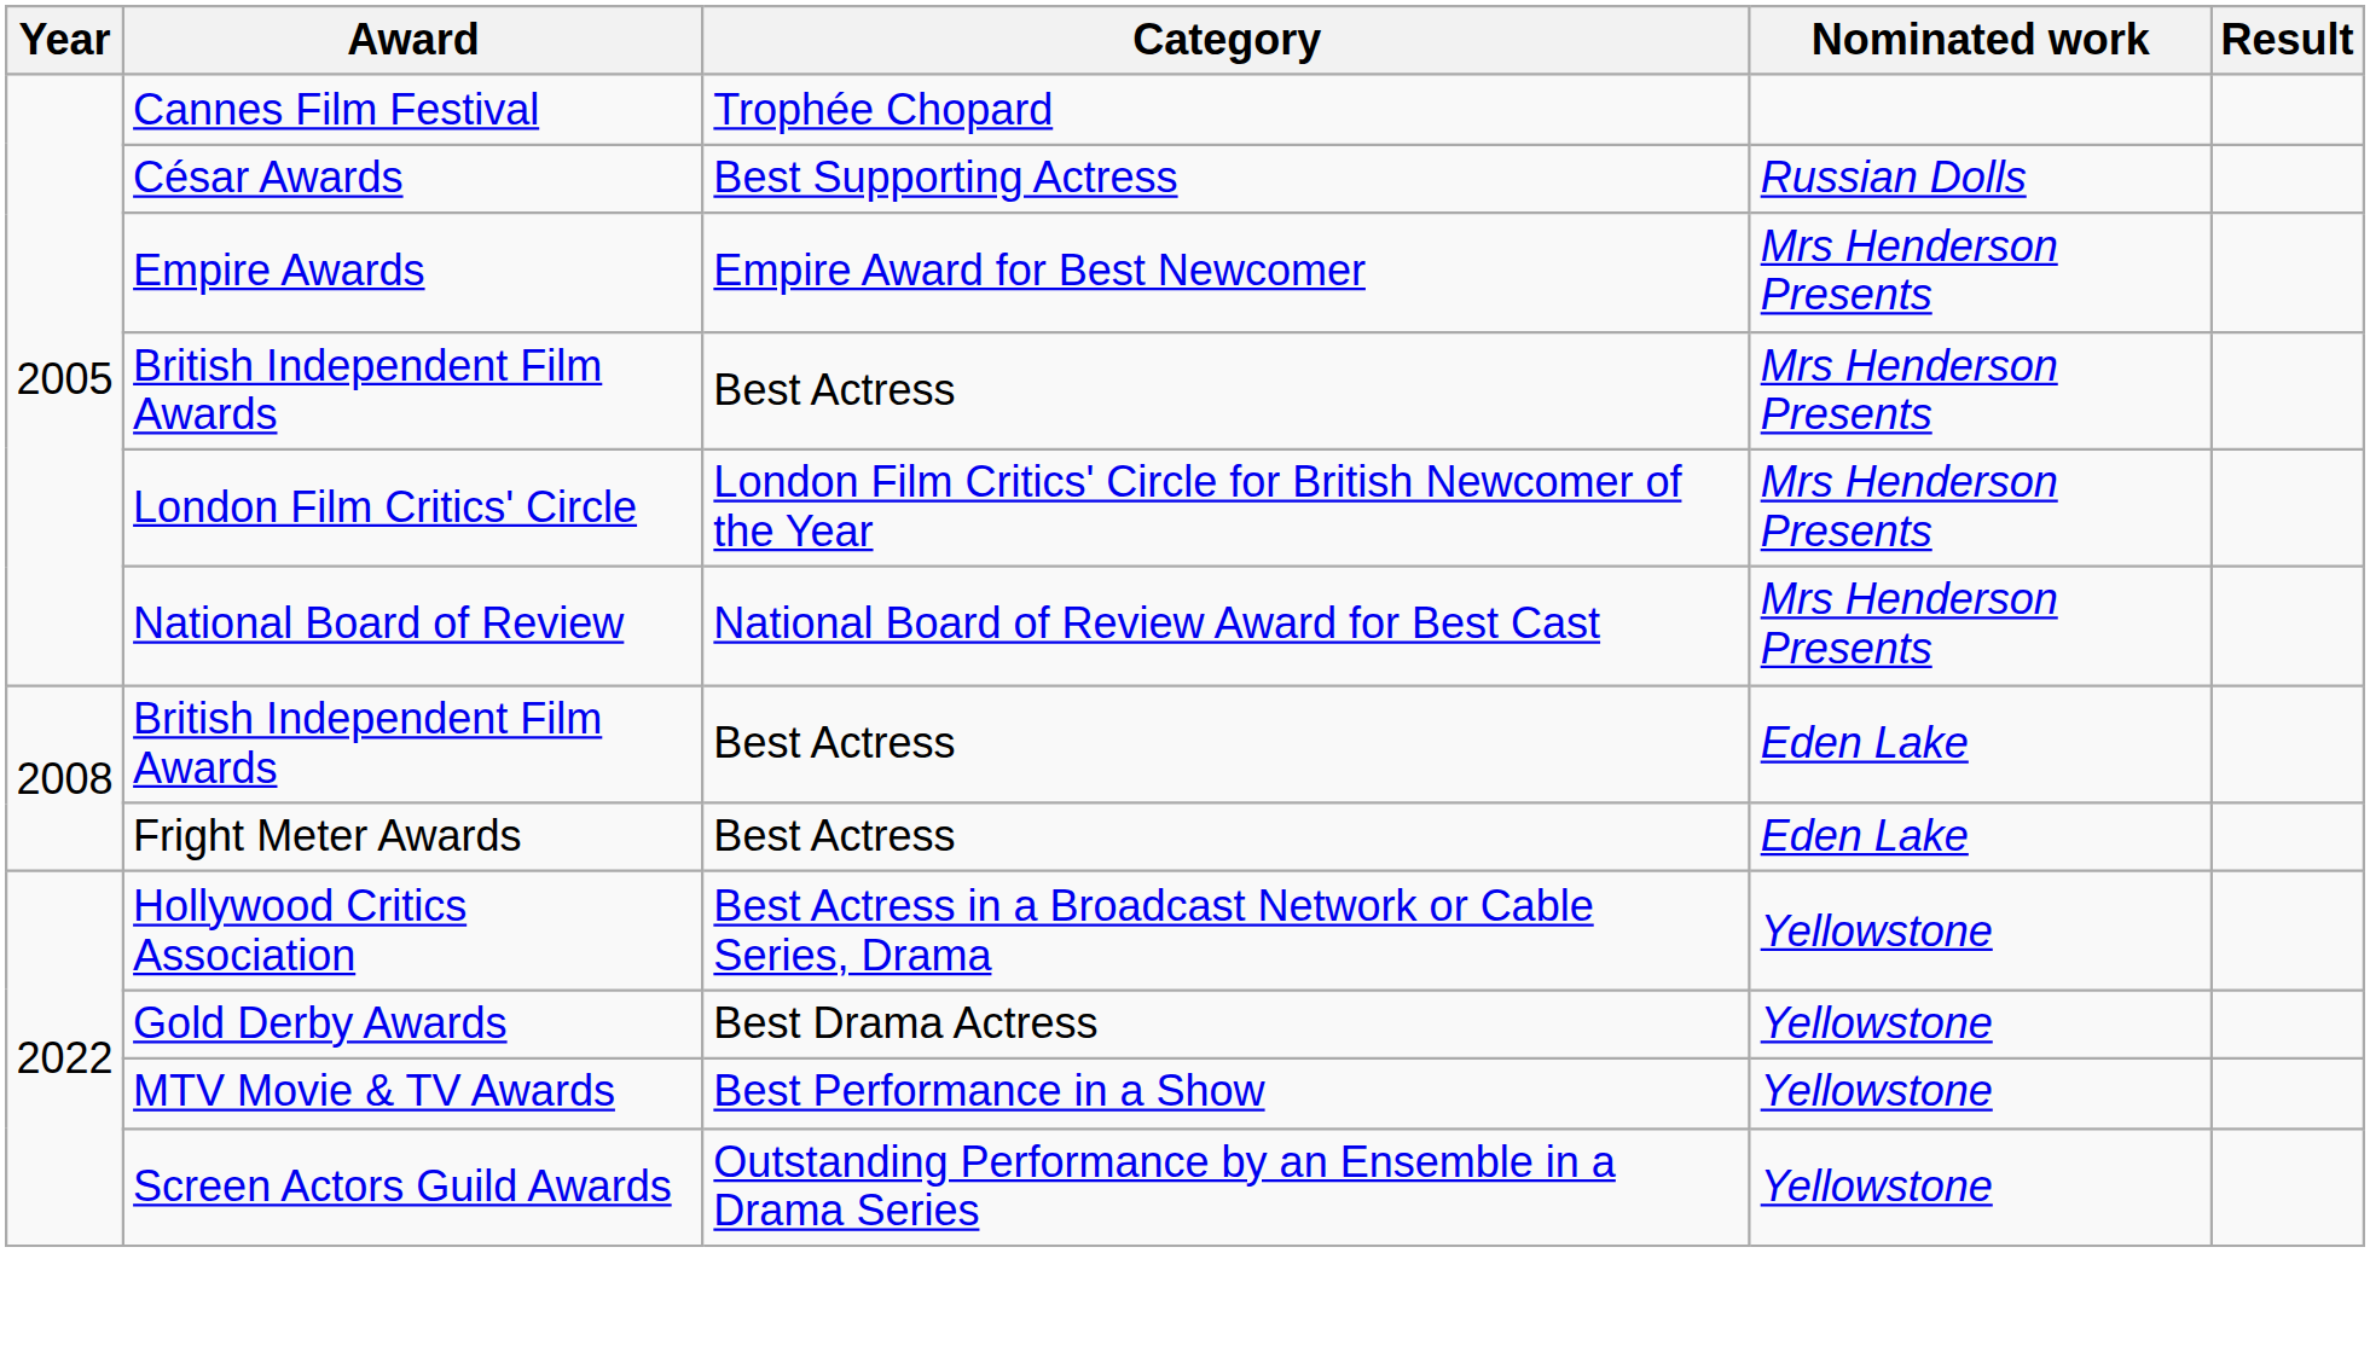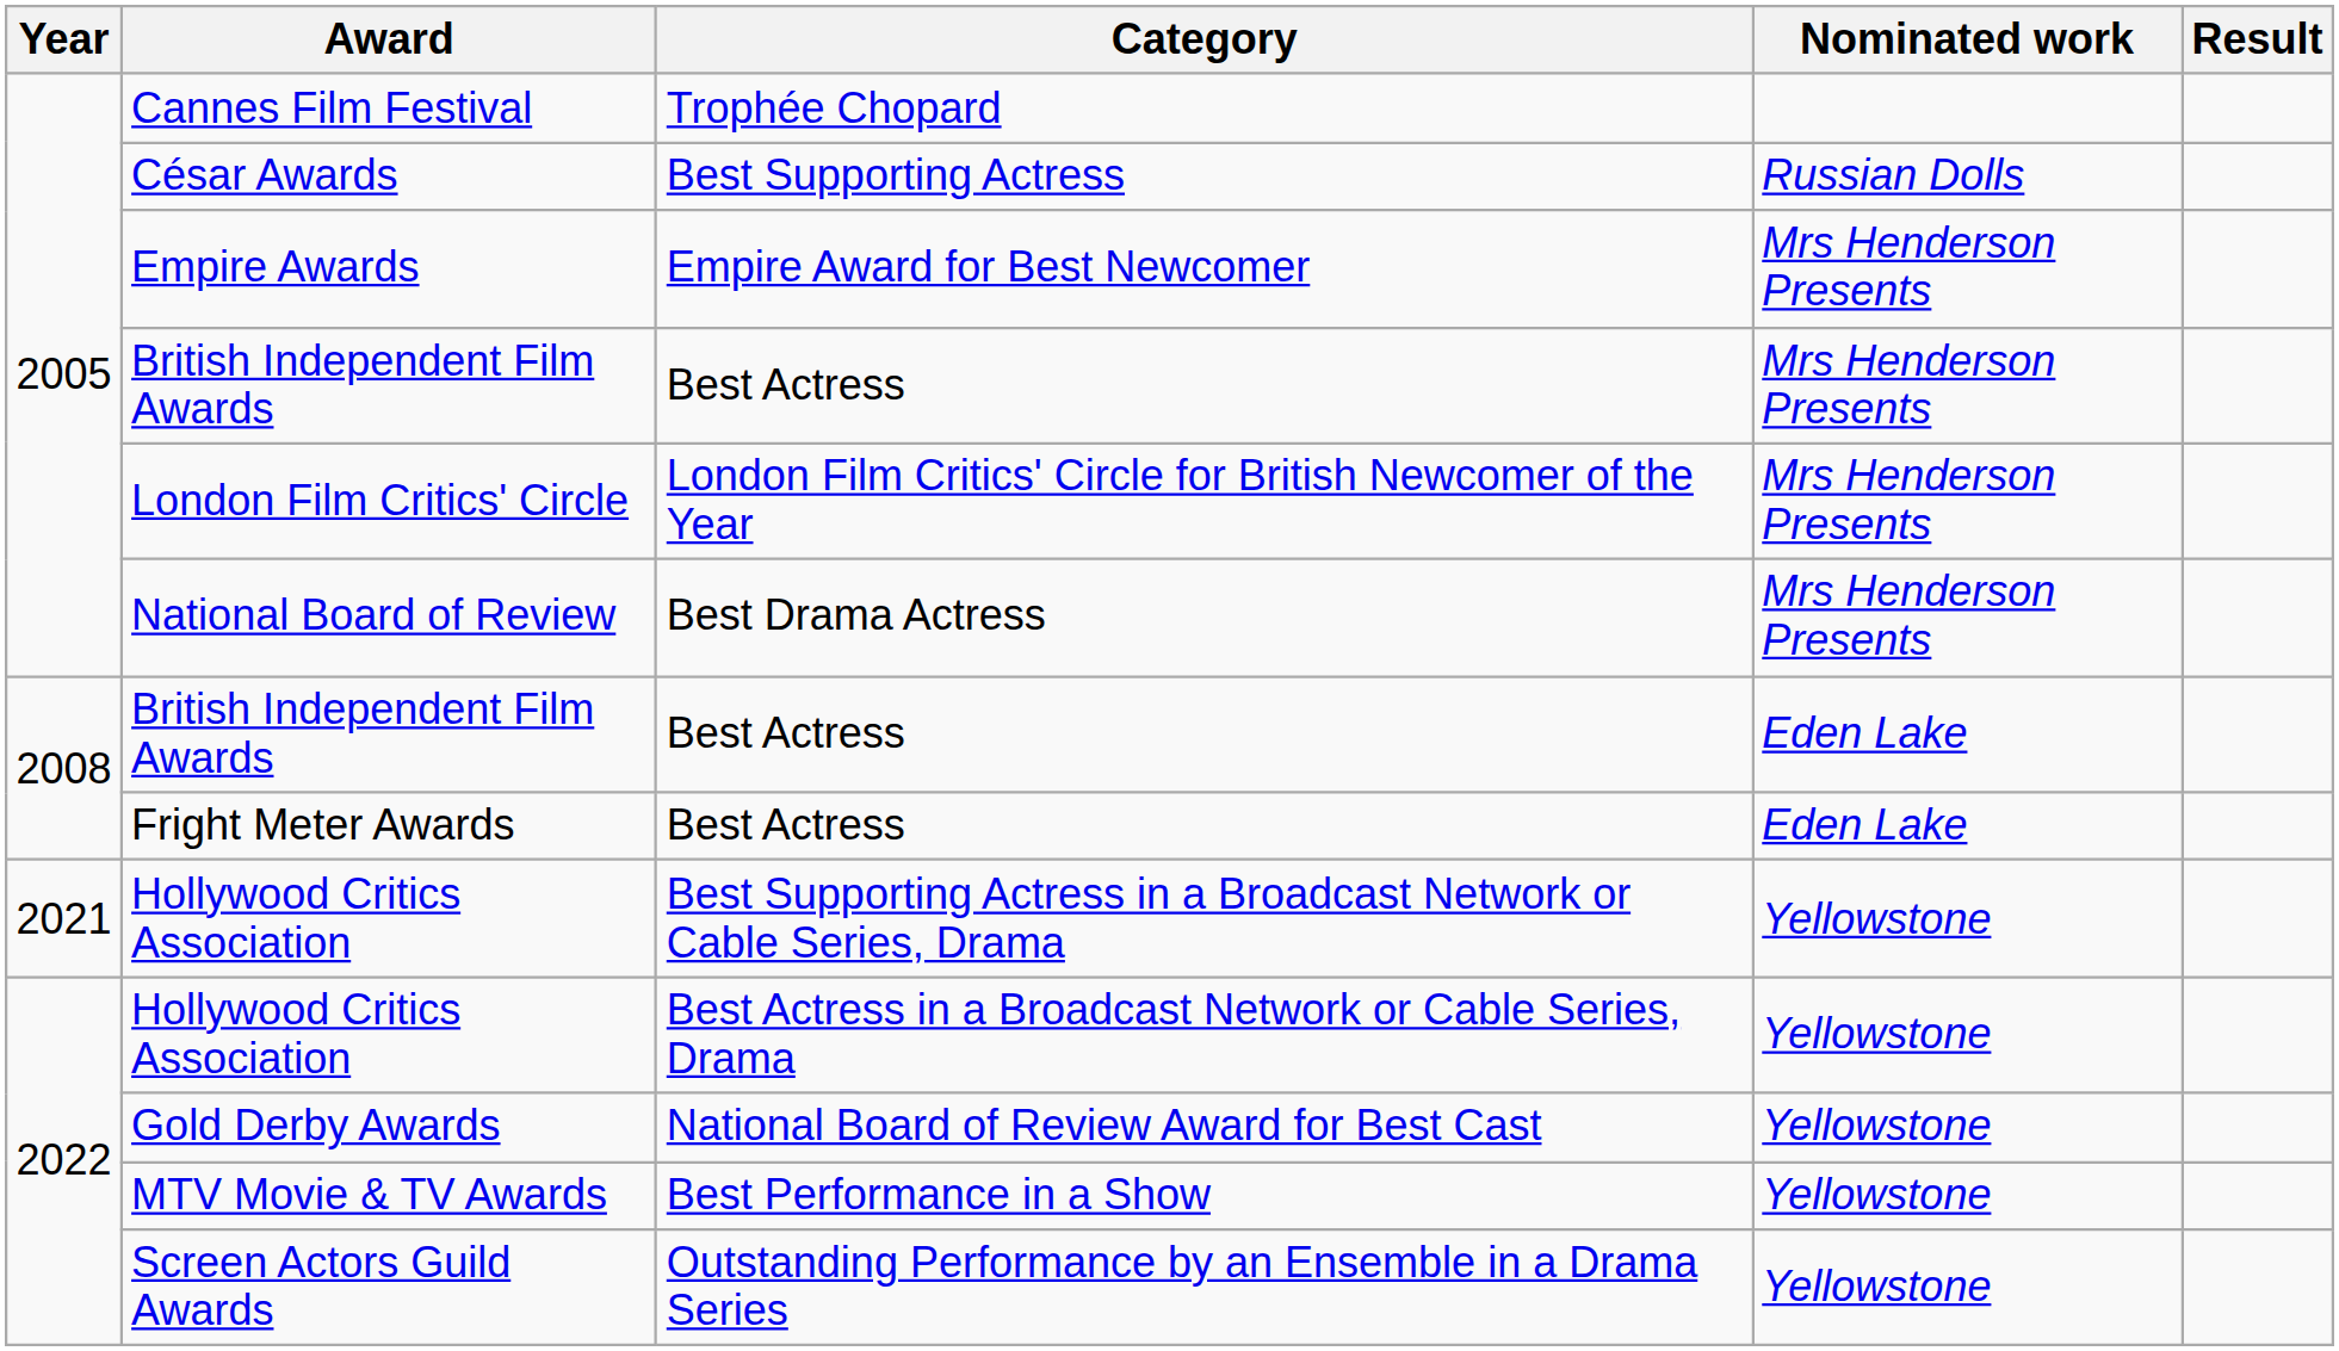National Board of Review | Category: National Board of Review Award for Best Cast -> Best Drama Actress
+ row: 2021 | Hollywood Critics Association | Best Supporting Actress in a Broadcast Network or Cable Series, Drama | Yellowstone
Gold Derby Awards | Category: Best Drama Actress -> National Board of Review Award for Best Cast
